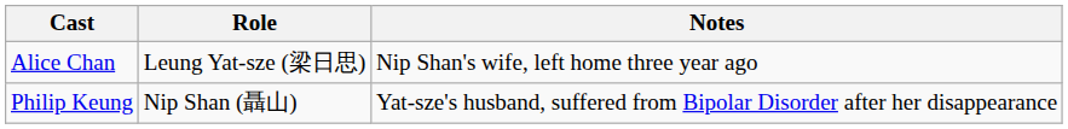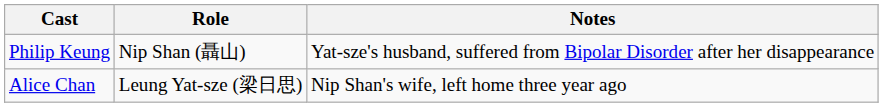rows swapped: Philip Keung <-> Alice Chan
